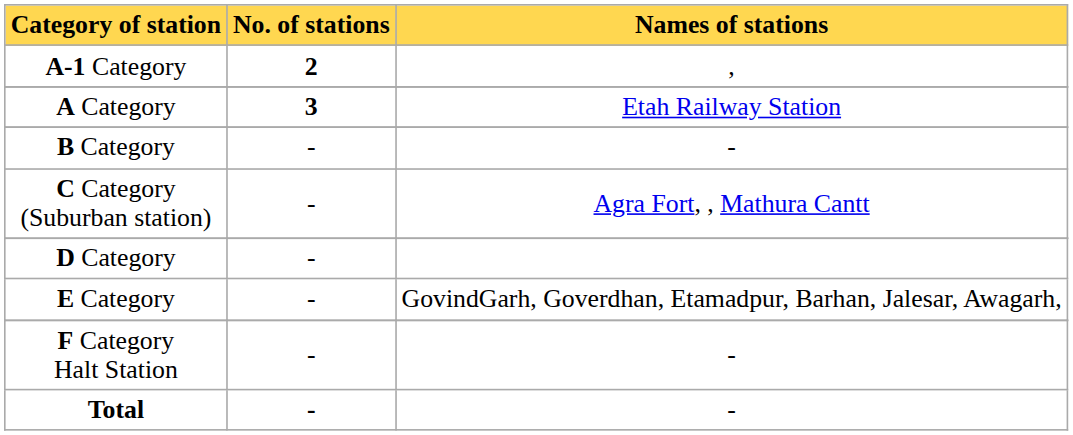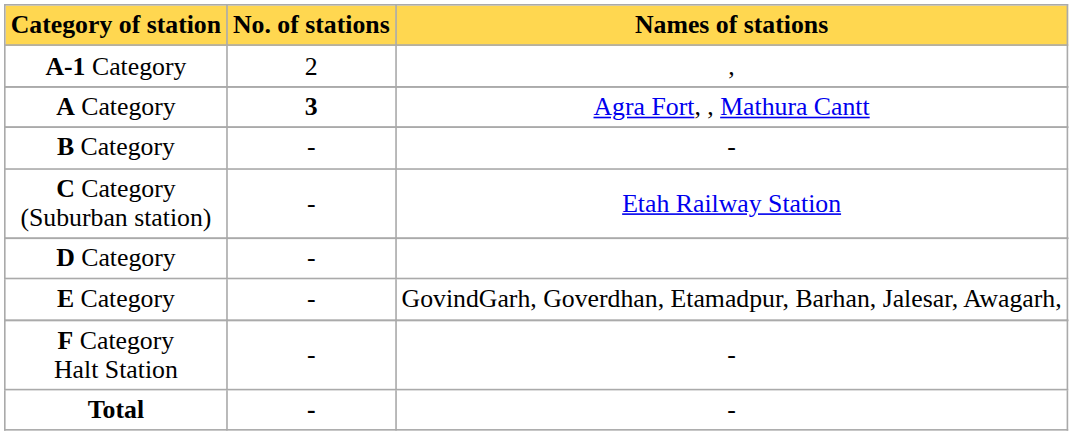A-1 Category | No. of stations: bold -> normal
A Category | Names of stations: Etah Railway Station -> Agra Fort, , Mathura Cantt
C Category (Suburban station) | Names of stations: Agra Fort, , Mathura Cantt -> Etah Railway Station
